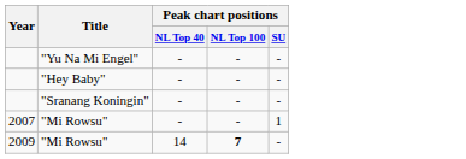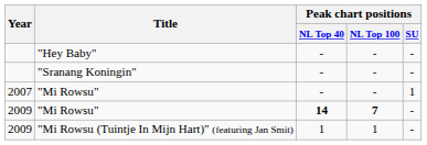- row: "Yu Na Mi Engel" | - | - | -
2009 / "Mi Rowsu" | Peak chart positions / NL Top 40: normal -> bold
+ row: 2009 | "Mi Rowsu (Tuintje In Mijn Hart)" (featuring Jan Smit) | 1 | 1 | -
